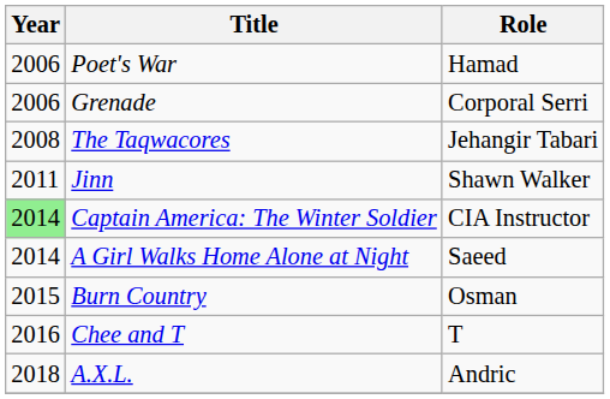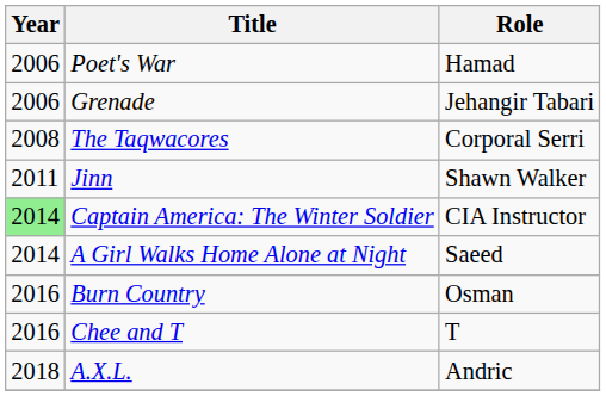Grenade | Role: Corporal Serri -> Jehangir Tabari
The Taqwacores | Role: Jehangir Tabari -> Corporal Serri
Burn Country | Year: 2015 -> 2016
